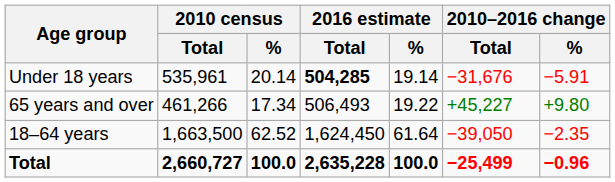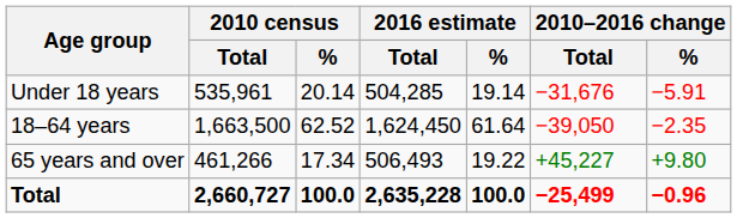Under 18 years | 2016 estimate / Total: bold -> normal
rows swapped: 18–64 years <-> 65 years and over
